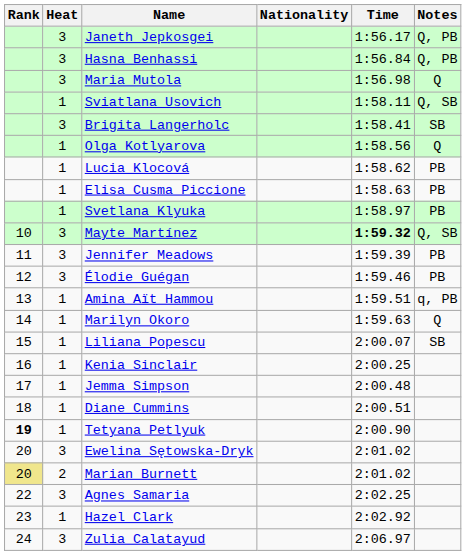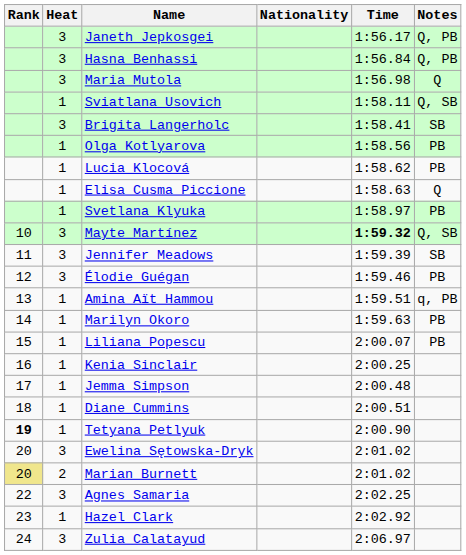Olga Kotlyarova | Notes: Q -> PB
Elisa Cusma Piccione | Notes: PB -> Q
Jennifer Meadows | Notes: PB -> SB
Marilyn Okoro | Notes: Q -> PB
Liliana Popescu | Notes: SB -> PB
